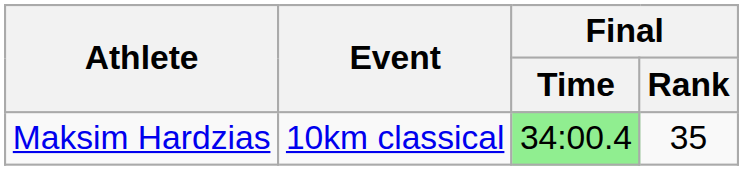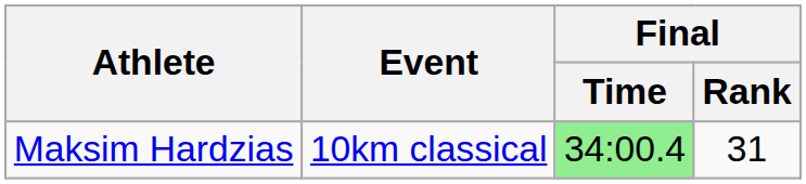Maksim Hardzias | Final / Rank: 35 -> 31
